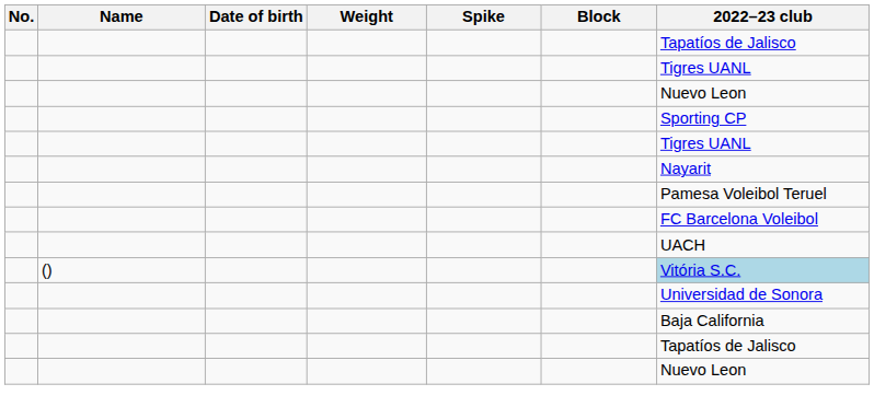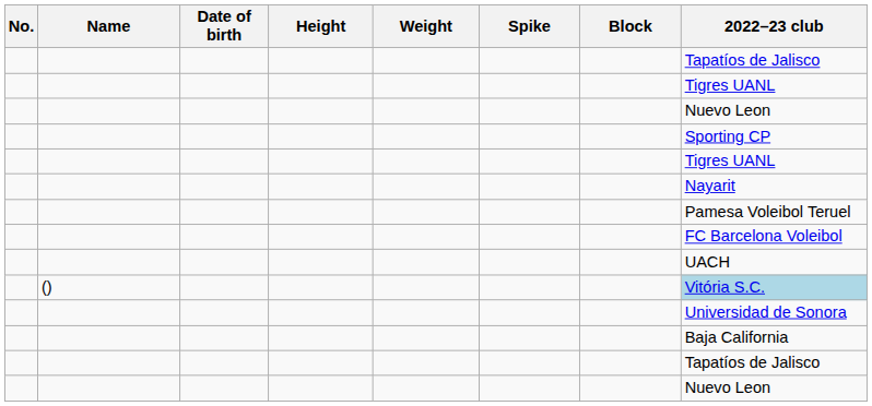+ column: Height
